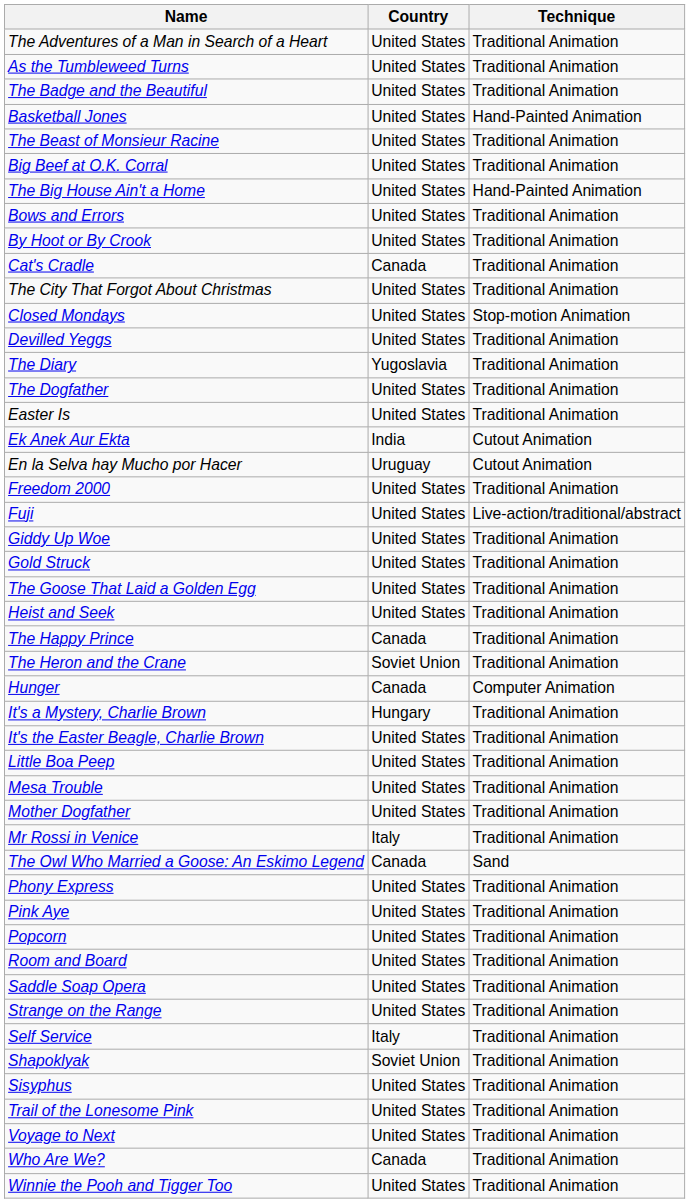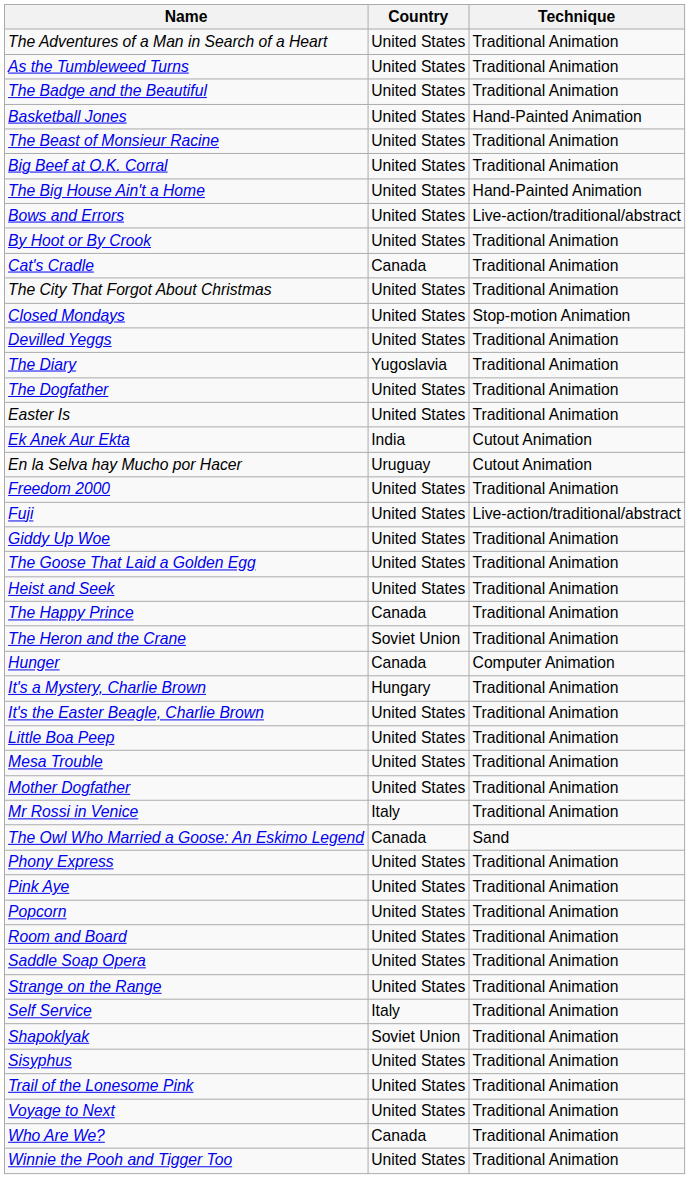Bows and Errors | Technique: Traditional Animation -> Live-action/traditional/abstract
- row: Gold Struck | United States | Traditional Animation
